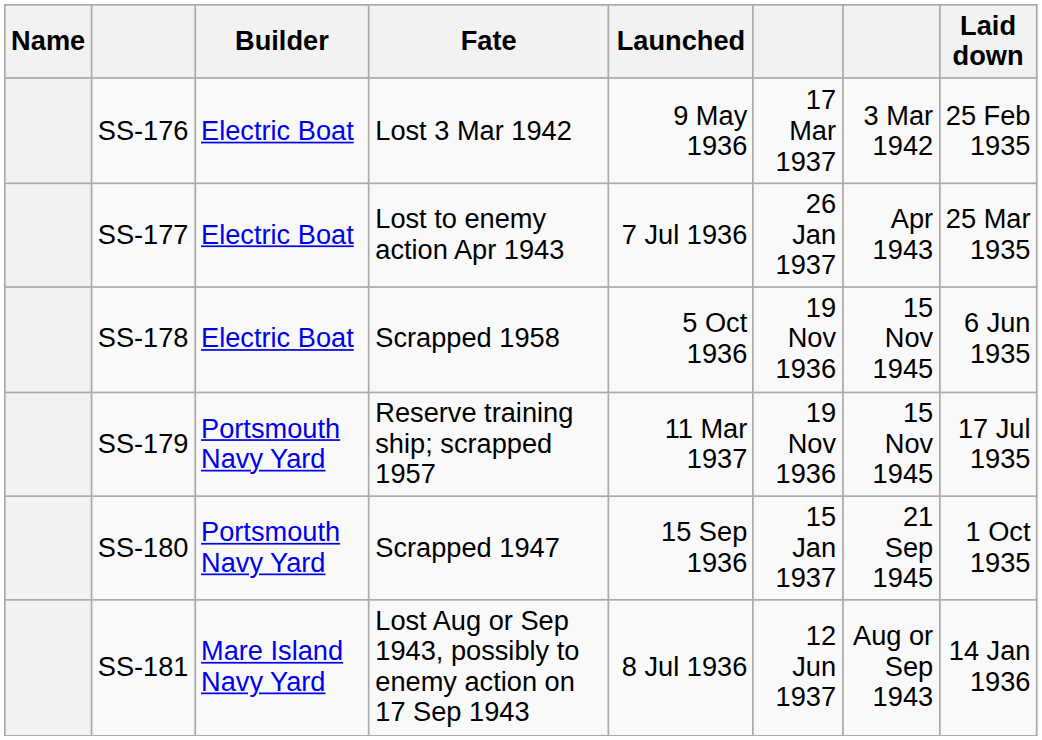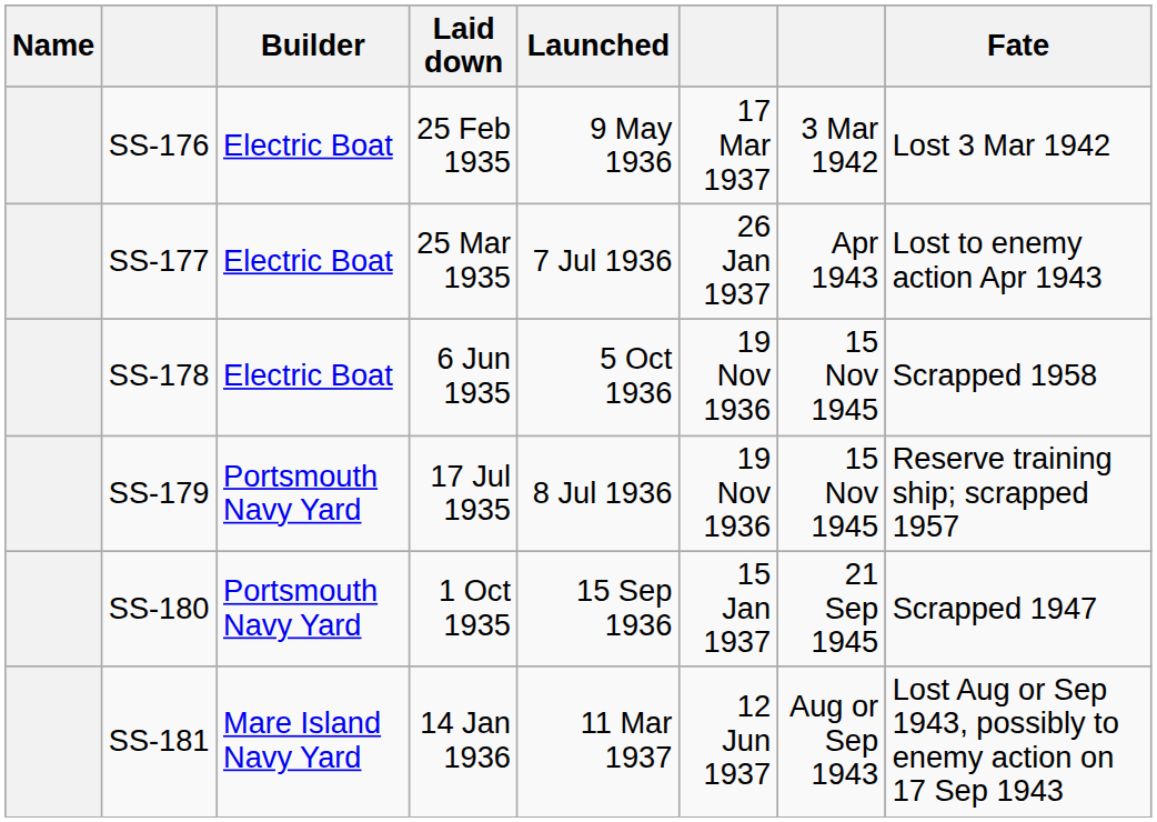columns swapped: Laid down <-> Fate
SS-179 | Launched: 11 Mar 1937 -> 8 Jul 1936
SS-181 | Launched: 8 Jul 1936 -> 11 Mar 1937
